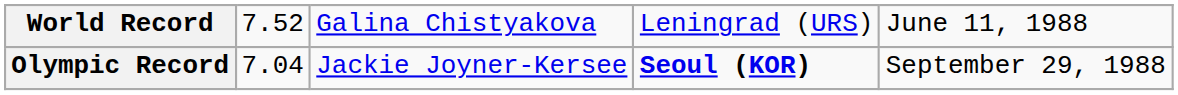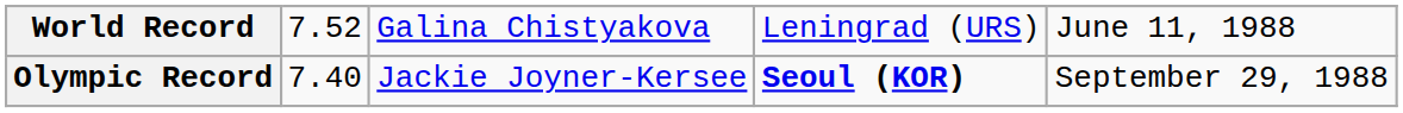Olympic Record | column 2: 7.04 -> 7.40
